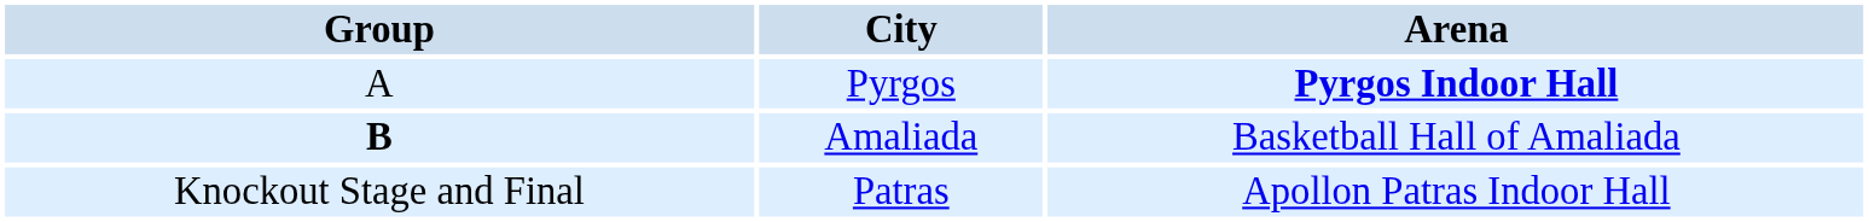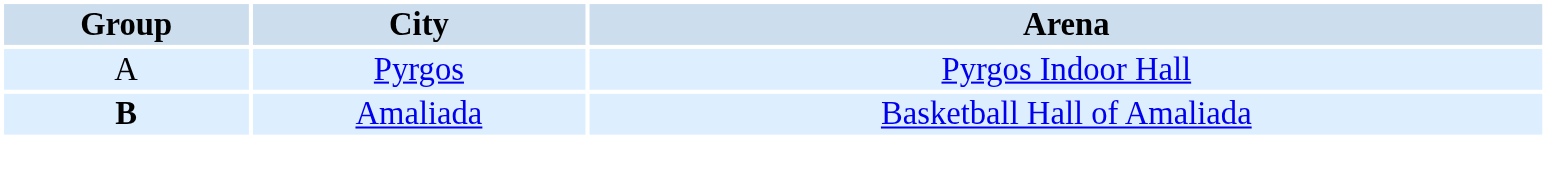Pyrgos | Arena: bold -> normal
- row: Knockout Stage and Final | Patras | Apollon Patras Indoor Hall
